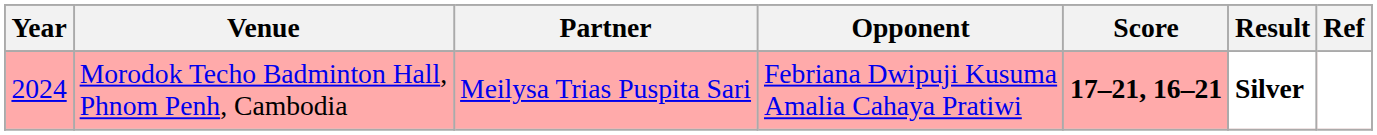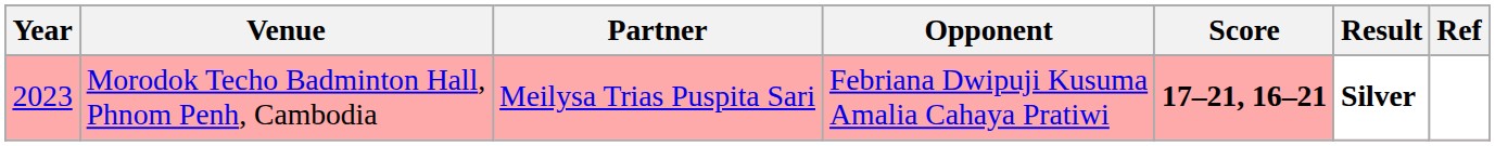Morodok Techo Badminton Hall, Phnom Penh, Cambodia | Year: 2024 -> 2023
